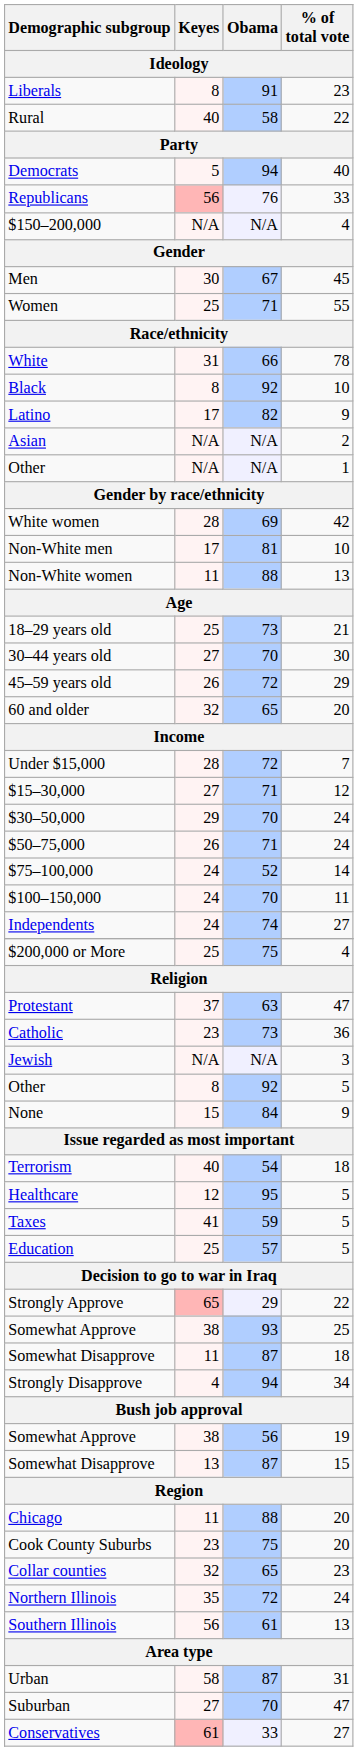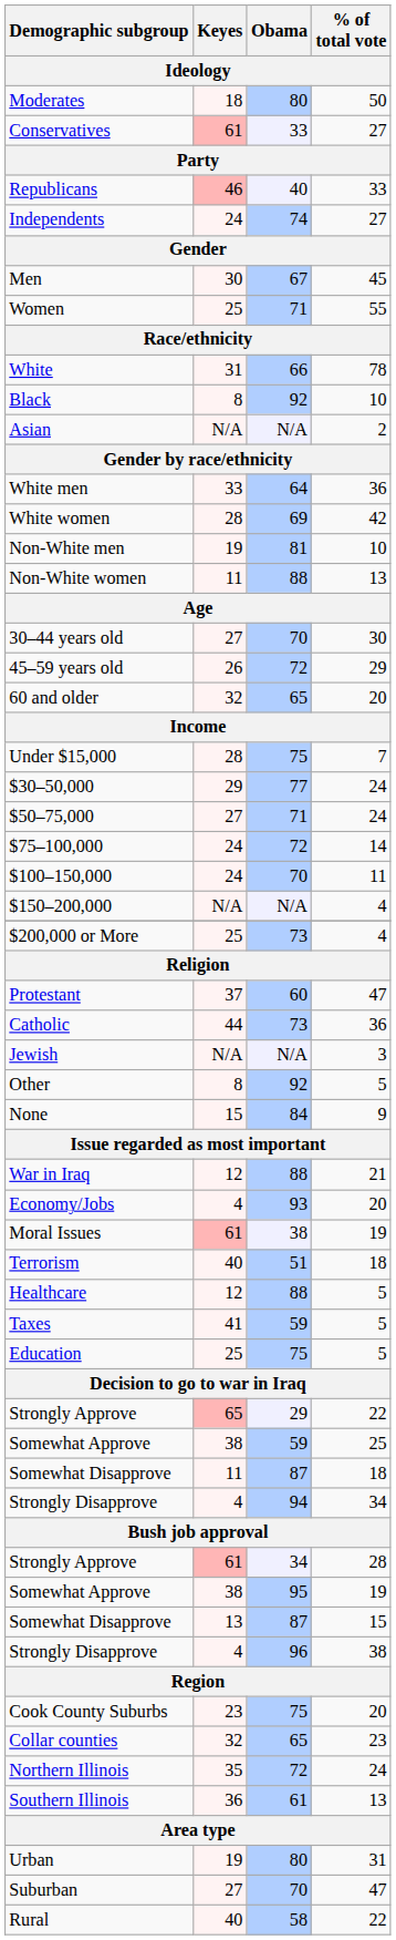- row: Liberals | 8 | 91 | 23
+ row: Moderates | 18 | 80 | 50
rows swapped: Conservatives <-> Rural
- row: Democrats | 5 | 94 | 40
Republicans | Keyes: 56 -> 46
Republicans | Obama: 76 -> 40
rows swapped: Independents <-> $150–200,000
- row: Latino | 17 | 82 | 9
- row: Other | N/A | N/A | 1
+ row: White men | 33 | 64 | 36
Non-White men | Keyes: 17 -> 19
- row: 18–29 years old | 25 | 73 | 21
Under $15,000 | Obama: 72 -> 75
- row: $15–30,000 | 27 | 71 | 12
$30–50,000 | Obama: 70 -> 77
$50–75,000 | Keyes: 26 -> 27
$75–100,000 | Obama: 52 -> 72
$200,000 or More | Obama: 75 -> 73
Protestant | Obama: 63 -> 60
Catholic | Keyes: 23 -> 44
+ row: War in Iraq | 12 | 88 | 21
+ row: Economy/Jobs | 4 | 93 | 20
+ row: Moral Issues | 61 | 38 | 19
Terrorism | Obama: 54 -> 51
Healthcare | Obama: 95 -> 88
Education | Obama: 57 -> 75
Somewhat Approve / 25 | Obama: 93 -> 59
+ row: Strongly Approve | 61 | 34 | 28
Somewhat Approve / 19 | Obama: 56 -> 95
+ row: Strongly Disapprove | 4 | 96 | 38
- row: Chicago | 11 | 88 | 20
Southern Illinois | Keyes: 56 -> 36
Urban | Keyes: 58 -> 19
Urban | Obama: 87 -> 80
